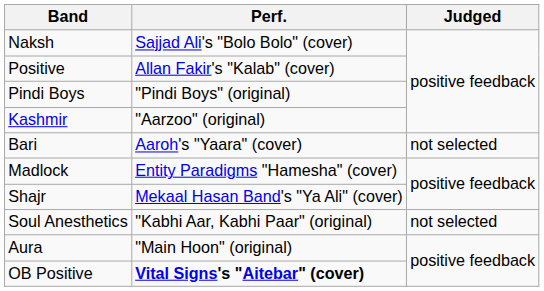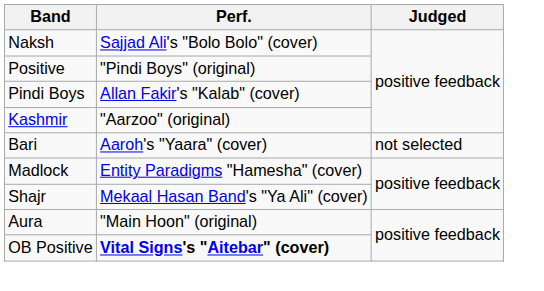Positive | Perf.: Allan Fakir's "Kalab" (cover) -> "Pindi Boys" (original)
Pindi Boys | Perf.: "Pindi Boys" (original) -> Allan Fakir's "Kalab" (cover)
- row: Soul Anesthetics | "Kabhi Aar, Kabhi Paar" (original) | not selected
